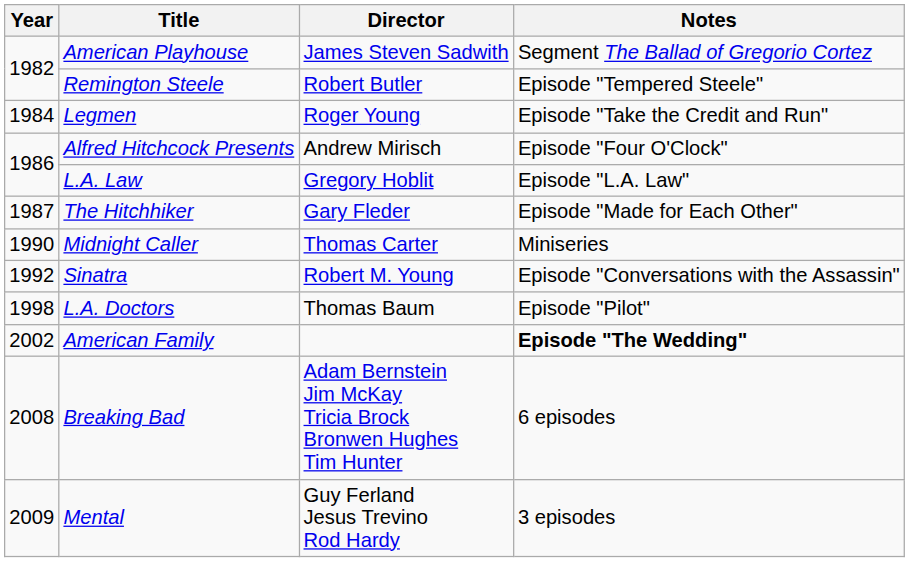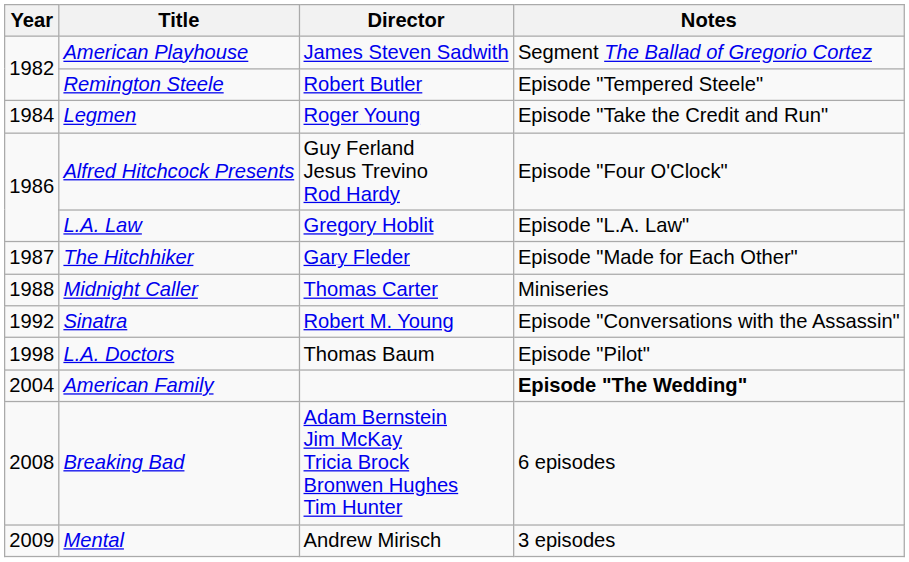Alfred Hitchcock Presents | Director: Andrew Mirisch -> Guy Ferland Jesus Trevino Rod Hardy
Midnight Caller | Year: 1990 -> 1988
American Family | Year: 2002 -> 2004
Mental | Director: Guy Ferland Jesus Trevino Rod Hardy -> Andrew Mirisch
